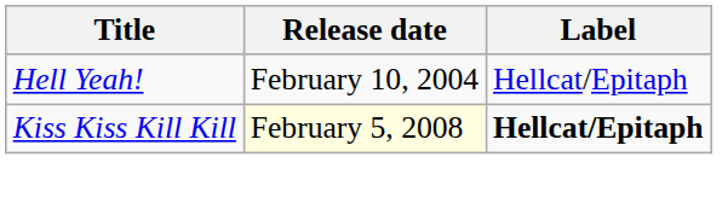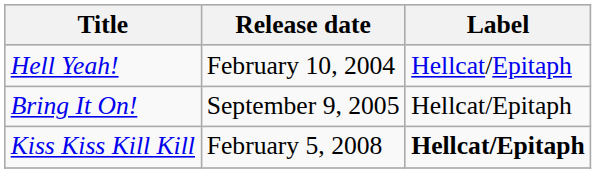+ row: Bring It On! | September 9, 2005 | Hellcat/Epitaph
Kiss Kiss Kill Kill | Release date: lightyellow background -> no background
